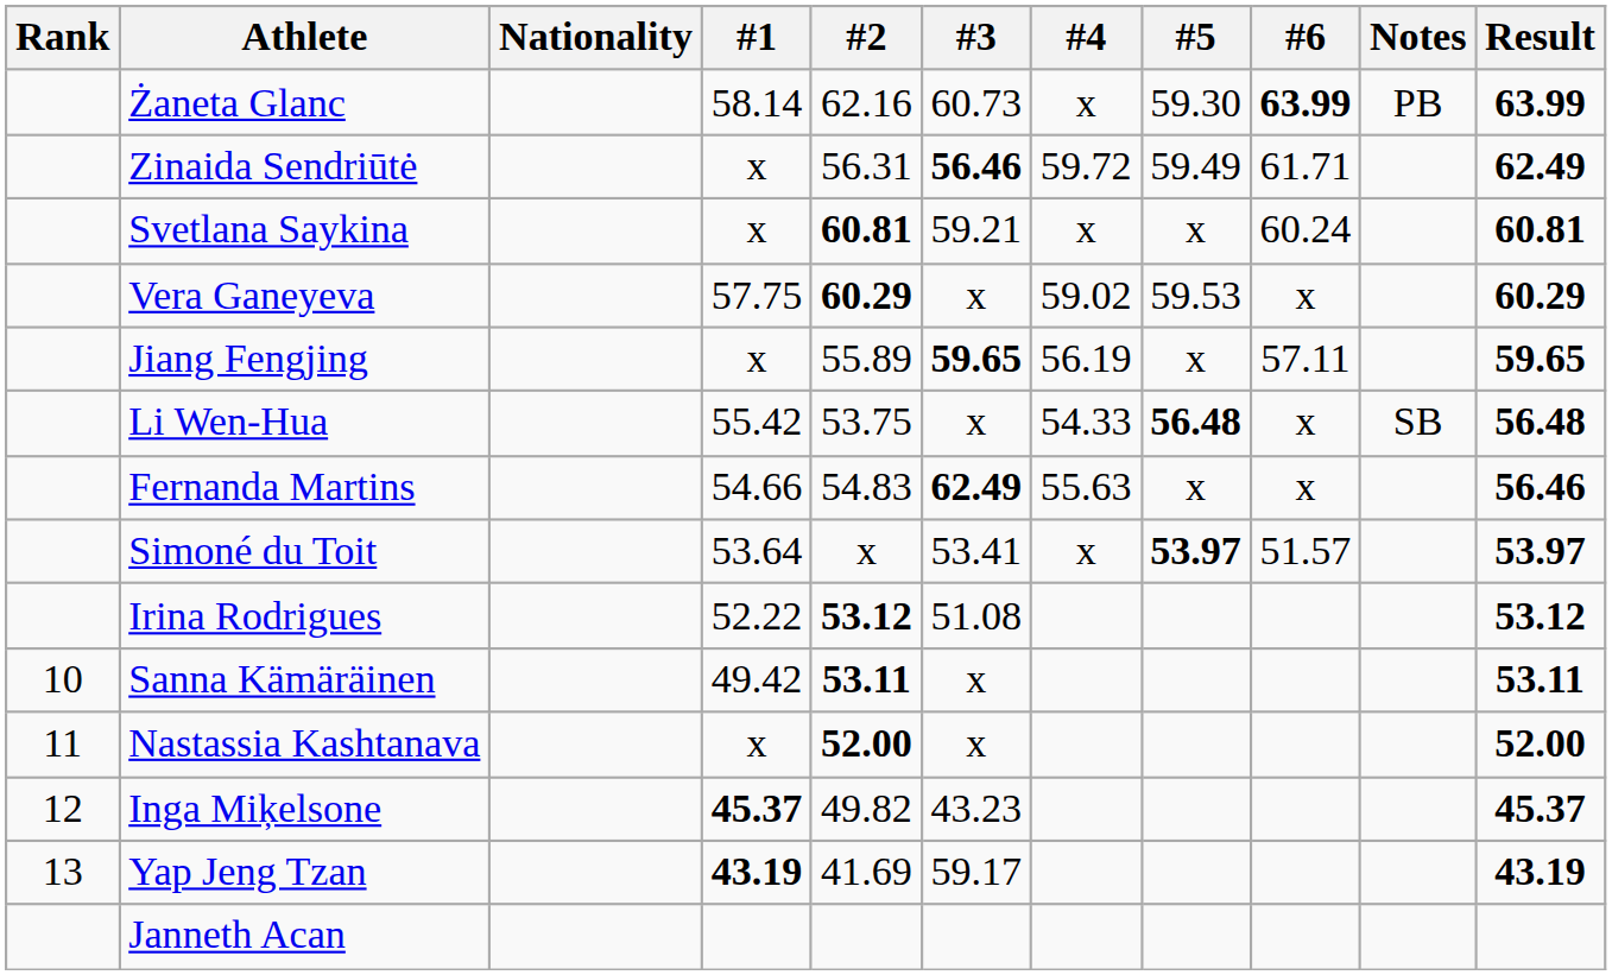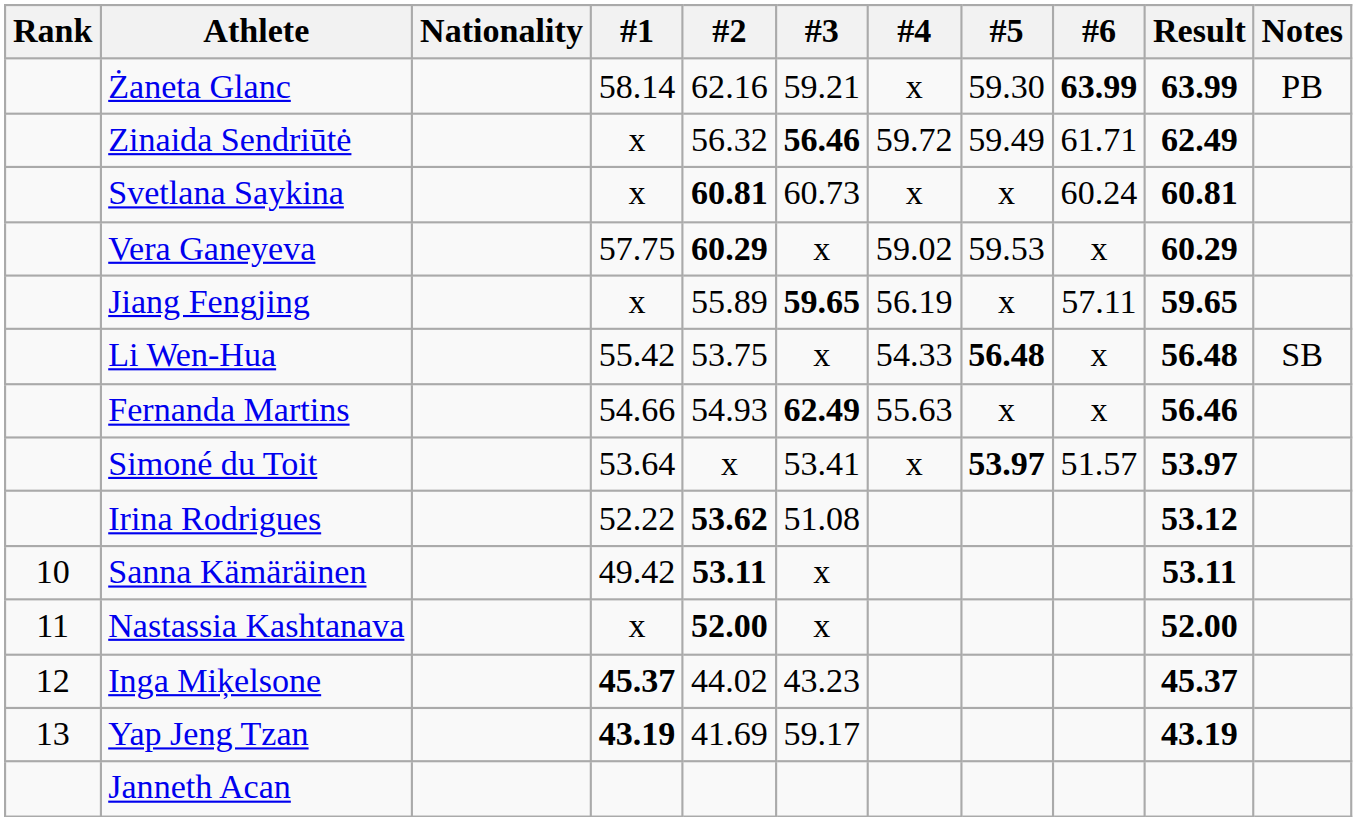columns swapped: Result <-> Notes
Żaneta Glanc | #3: 60.73 -> 59.21
Zinaida Sendriūtė | #2: 56.31 -> 56.32
Svetlana Saykina | #3: 59.21 -> 60.73
Fernanda Martins | #2: 54.83 -> 54.93
Irina Rodrigues | #2: 53.12 -> 53.62
Inga Miķelsone | #2: 49.82 -> 44.02
